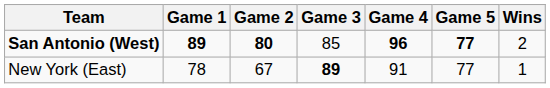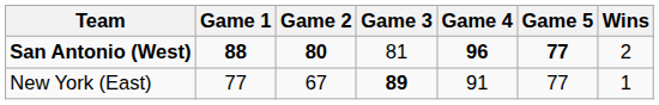San Antonio (West) | Game 1: 89 -> 88
San Antonio (West) | Game 3: 85 -> 81
New York (East) | Game 1: 78 -> 77
